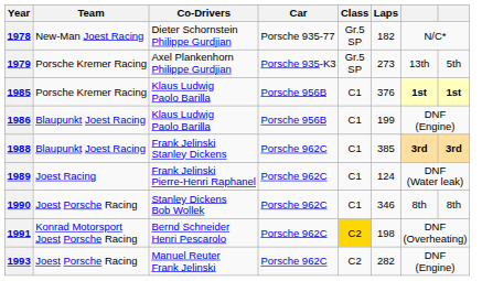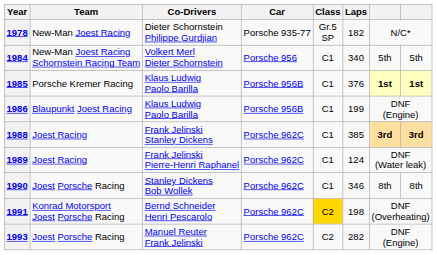- row: 1979 | Porsche Kremer Racing | Axel Plankenhorn Philippe Gurdjian | Porsche 935-K3 | Gr.5 SP | 273 | 13th | 5th
+ row: 1984 | New-Man Joest Racing Schornstein Racing Team | Volkert Merl Dieter Schornstein | Porsche 956 | C1 | 340 | 5th | 5th
1988 | Team: Blaupunkt Joest Racing -> Joest Racing
